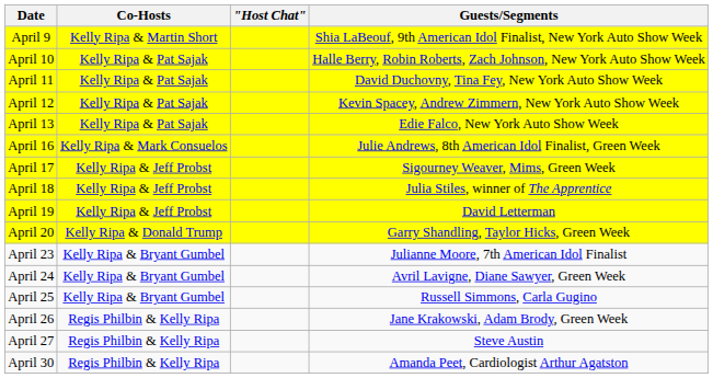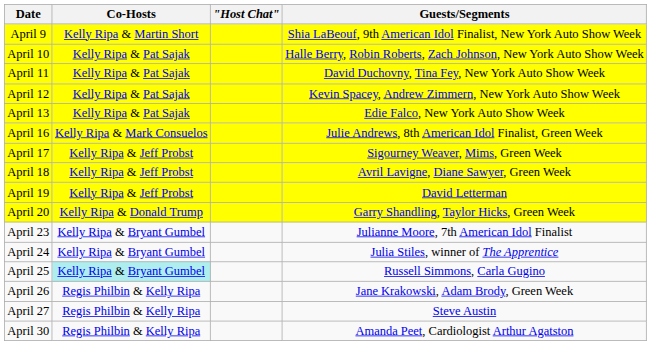April 18 | Guests/Segments: Julia Stiles, winner of The Apprentice -> Avril Lavigne, Diane Sawyer, Green Week
April 24 | Guests/Segments: Avril Lavigne, Diane Sawyer, Green Week -> Julia Stiles, winner of The Apprentice
April 25 | Co-Hosts: no background -> paleturquoise background
